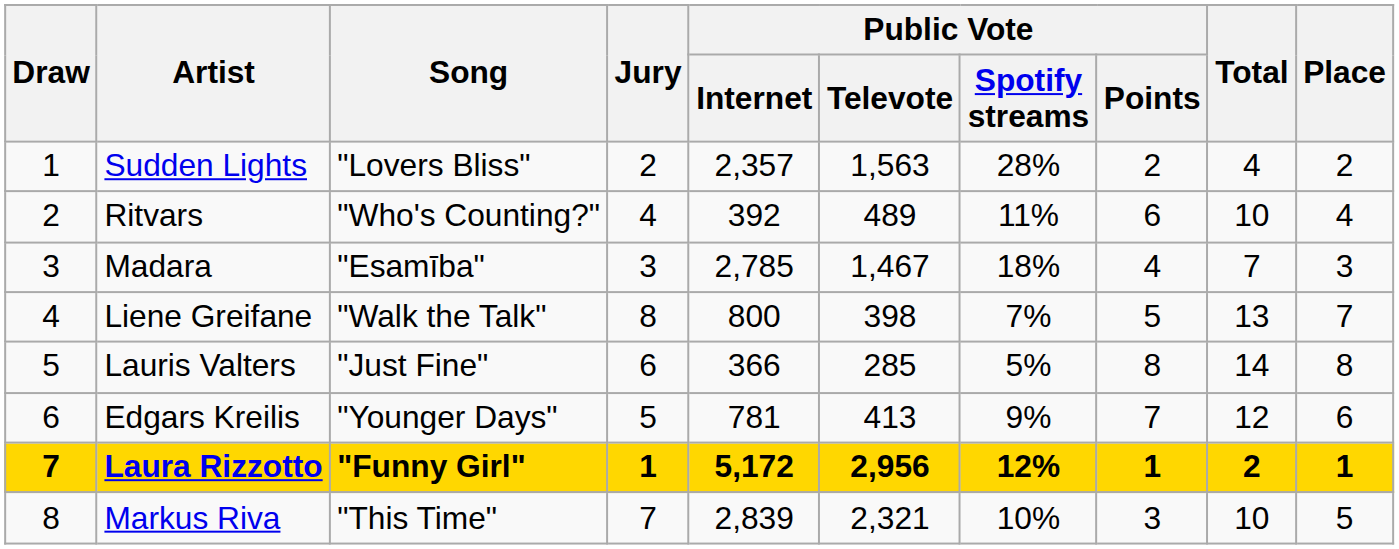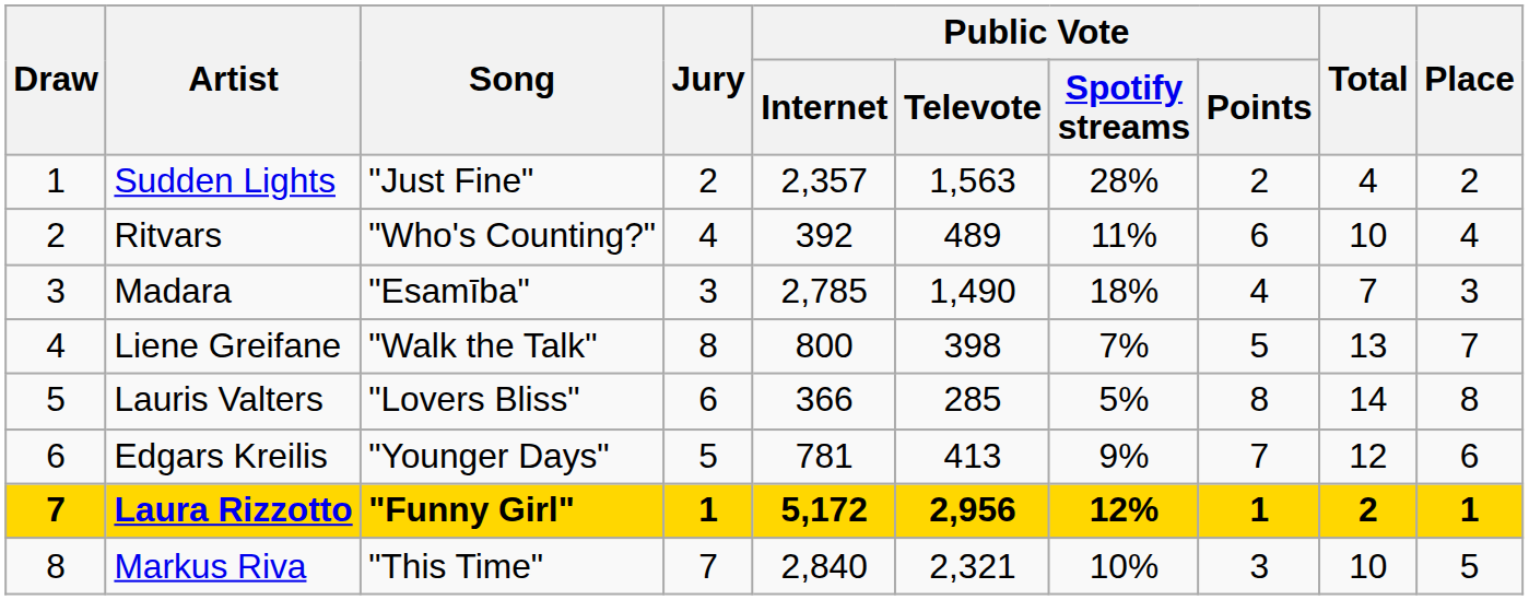Sudden Lights | Song: "Lovers Bliss" -> "Just Fine"
Madara | Public Vote / Televote: 1,467 -> 1,490
Lauris Valters | Song: "Just Fine" -> "Lovers Bliss"
Markus Riva | Public Vote / Internet: 2,839 -> 2,840
